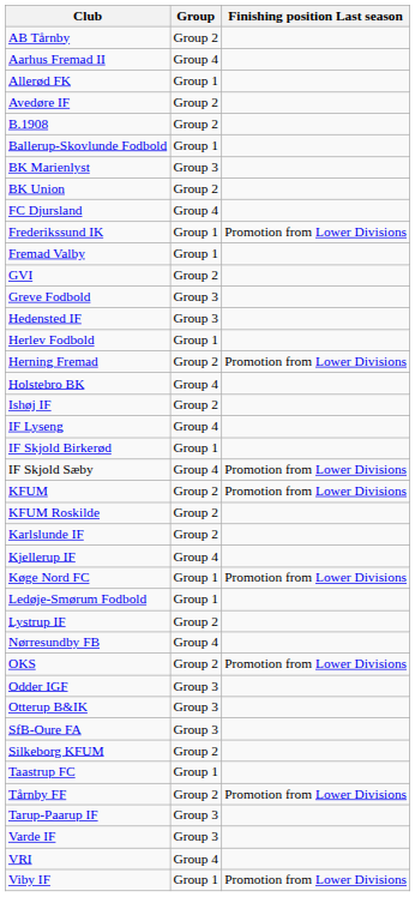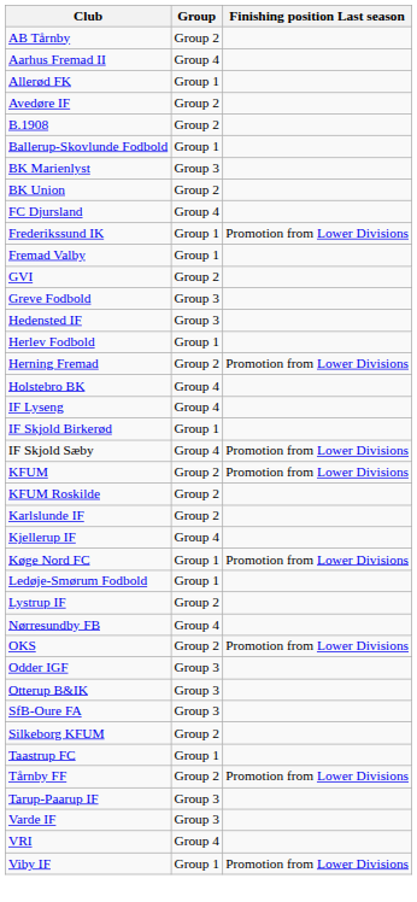- row: Ishøj IF | Group 2
